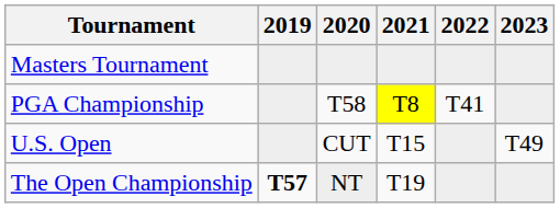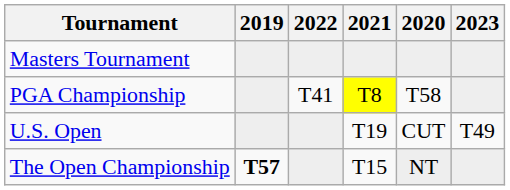columns swapped: 2020 <-> 2022
U.S. Open | 2021: T15 -> T19
The Open Championship | 2021: T19 -> T15
